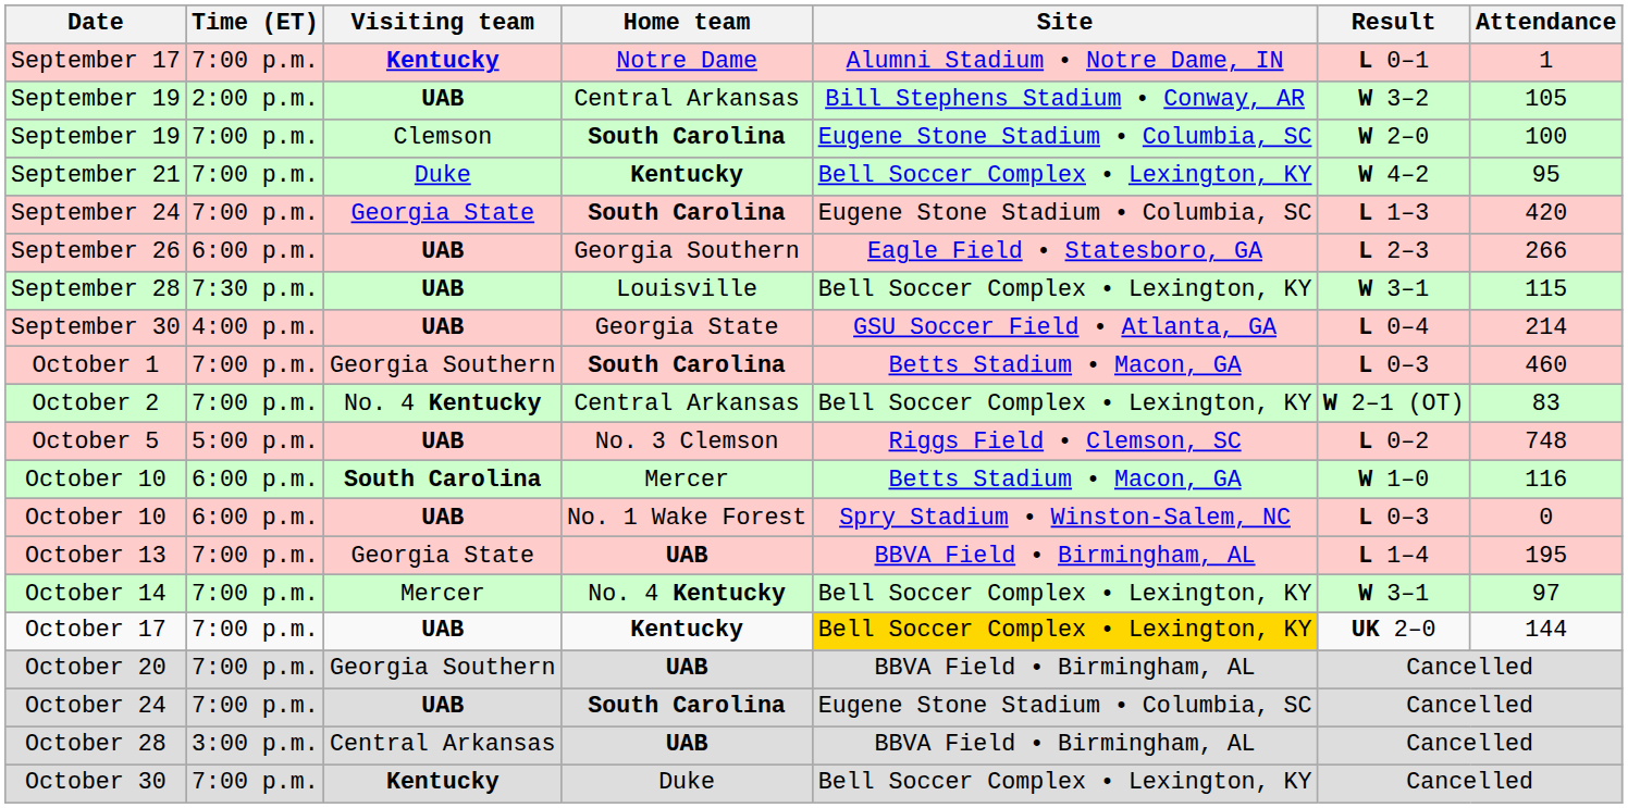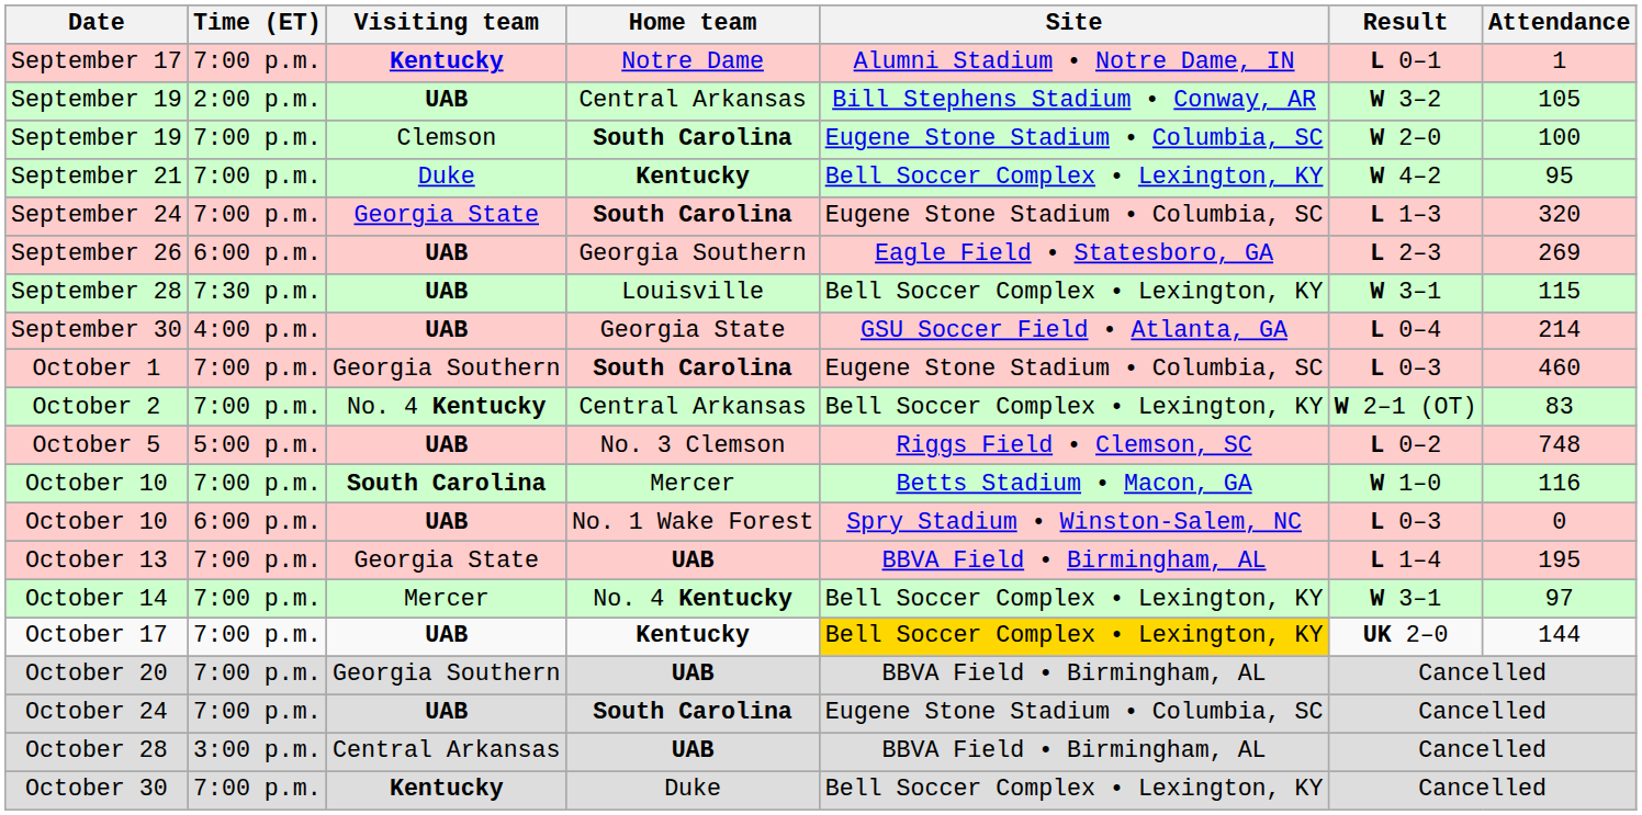September 24 | Attendance: 420 -> 320
September 26 | Attendance: 266 -> 269
October 1 | Site: Betts Stadium • Macon, GA -> Eugene Stone Stadium • Columbia, SC
October 10 / Mercer | Time (ET): 6:00 p.m. -> 7:00 p.m.
